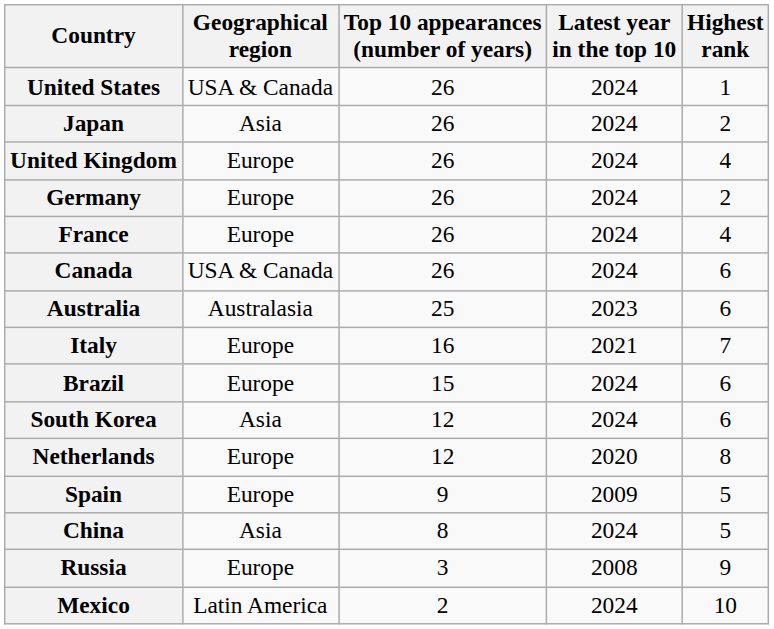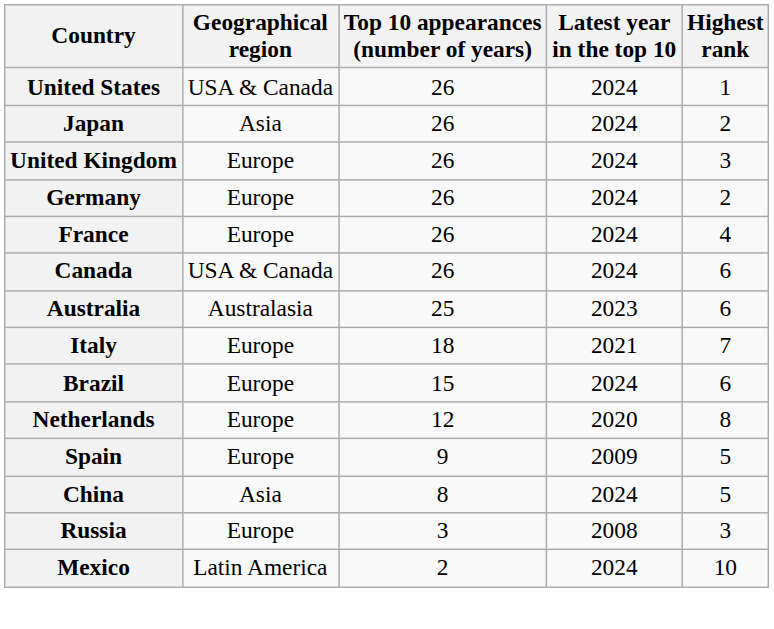United Kingdom | Highest rank: 4 -> 3
Italy | Top 10 appearances (number of years): 16 -> 18
- row: South Korea | Asia | 12 | 2024 | 6
Russia | Highest rank: 9 -> 3
